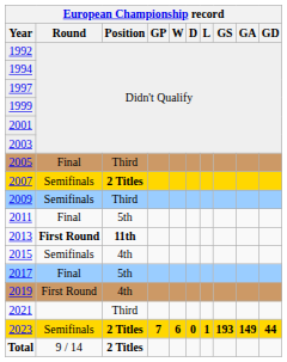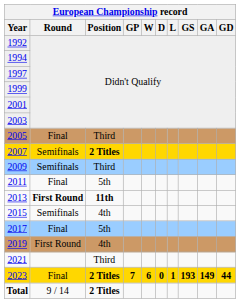2023 | European Championship record / Round: Semifinals -> Final
